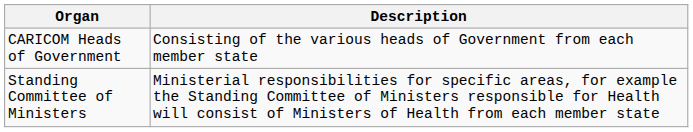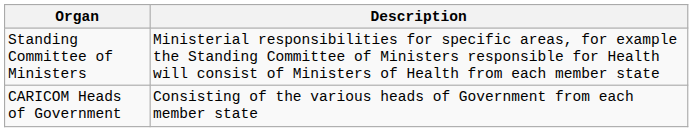rows swapped: CARICOM Heads of Government <-> Standing Committee of Ministers
